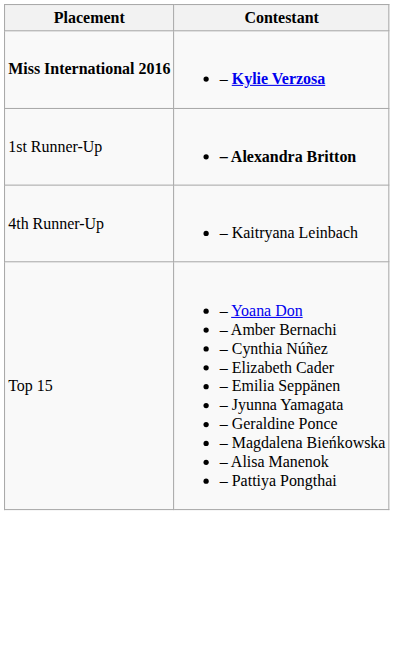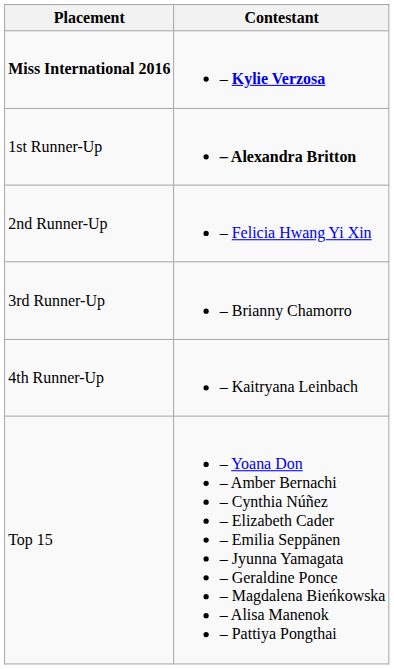+ row: 2nd Runner-Up | – Felicia Hwang Yi Xin
+ row: 3rd Runner-Up | – Brianny Chamorro
